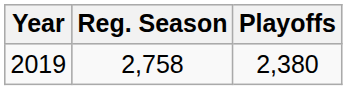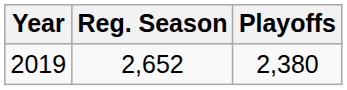2019 | Reg. Season: 2,758 -> 2,652
